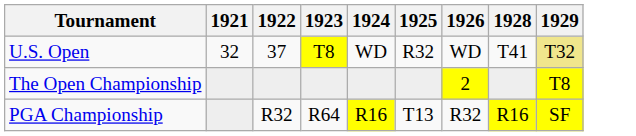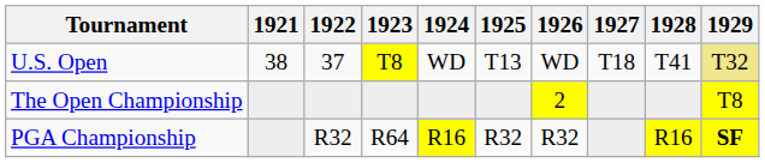+ column: 1927 | T18
U.S. Open | 1921: 32 -> 38
U.S. Open | 1925: R32 -> T13
PGA Championship | 1925: T13 -> R32
PGA Championship | 1929: normal -> bold
